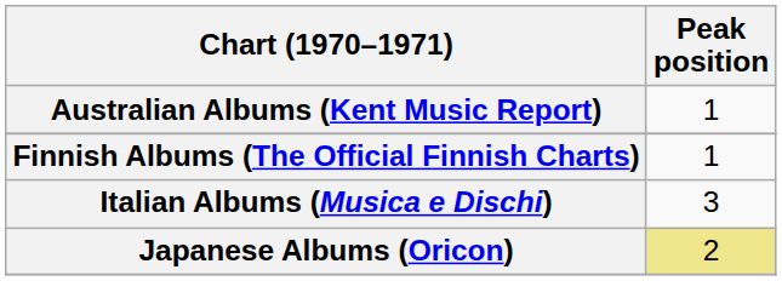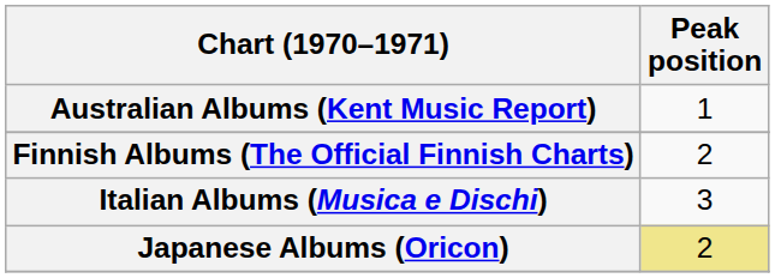Finnish Albums (The Official Finnish Charts) | Peak position: 1 -> 2
